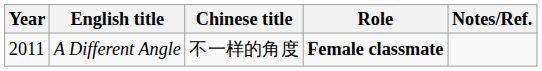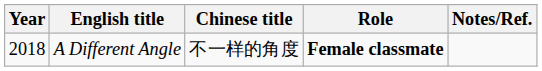A Different Angle | Year: 2011 -> 2018
